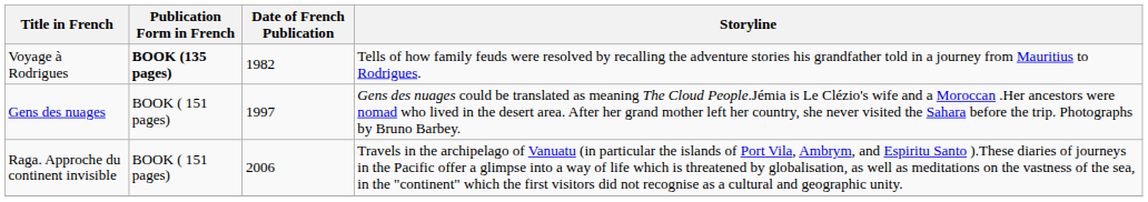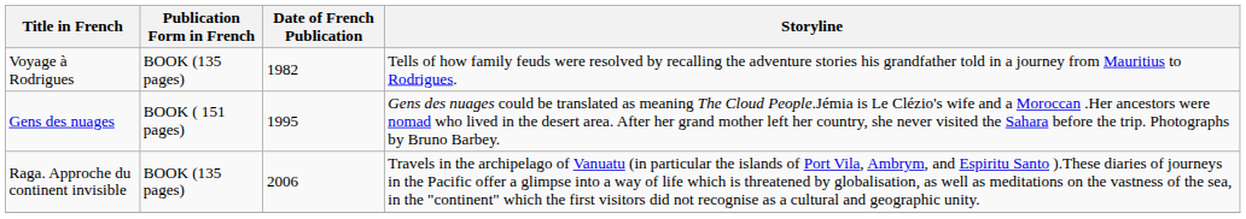Voyage à Rodrigues | Publication Form in French: bold -> normal
Gens des nuages | Date of French Publication: 1997 -> 1995
Raga. Approche du continent invisible | Publication Form in French: BOOK ( 151 pages) -> BOOK (135 pages)
